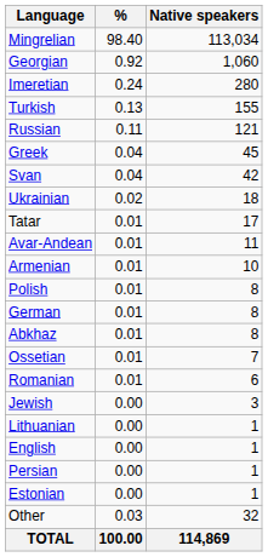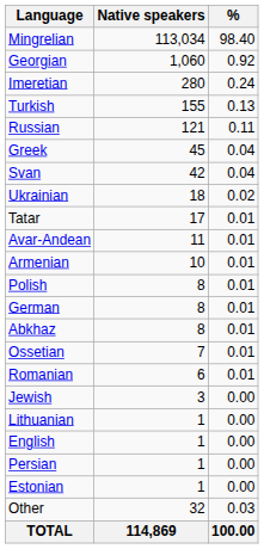columns swapped: Native speakers <-> %
